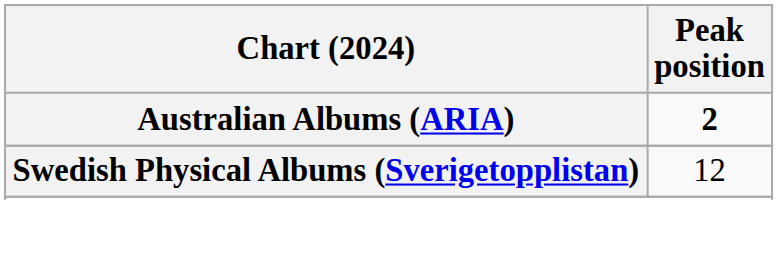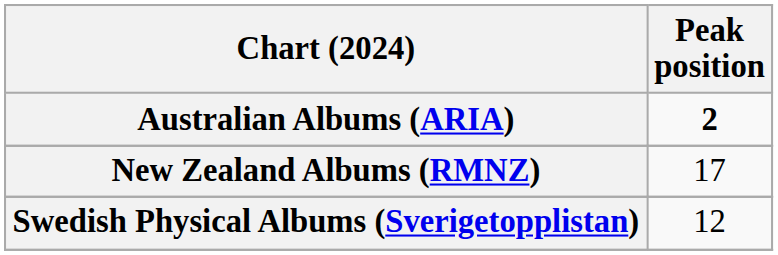+ row: New Zealand Albums (RMNZ) | 17
